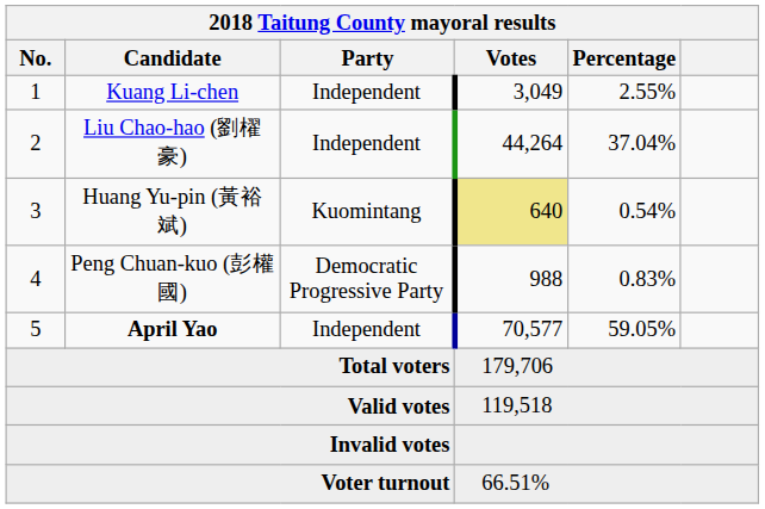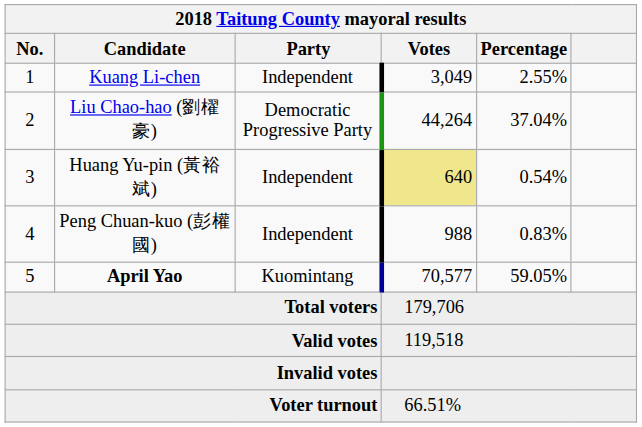Liu Chao-hao (劉櫂豪) | Party: Independent -> Democratic Progressive Party
Huang Yu-pin (黃裕斌) | Party: Kuomintang -> Independent
Peng Chuan-kuo (彭權國) | Party: Democratic Progressive Party -> Independent
April Yao | Party: Independent -> Kuomintang
